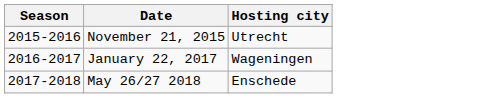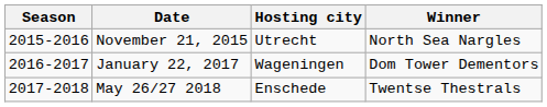+ column: Winner | North Sea Nargles | Dom Tower Dementors | Twentse Thestrals
